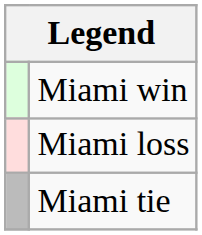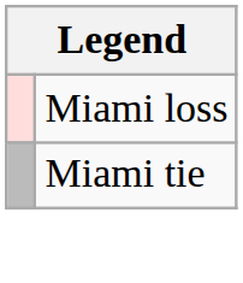- row: Miami win
